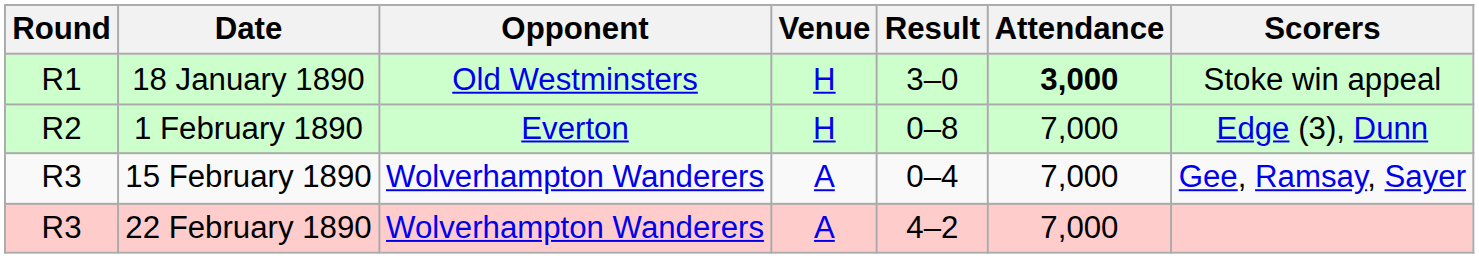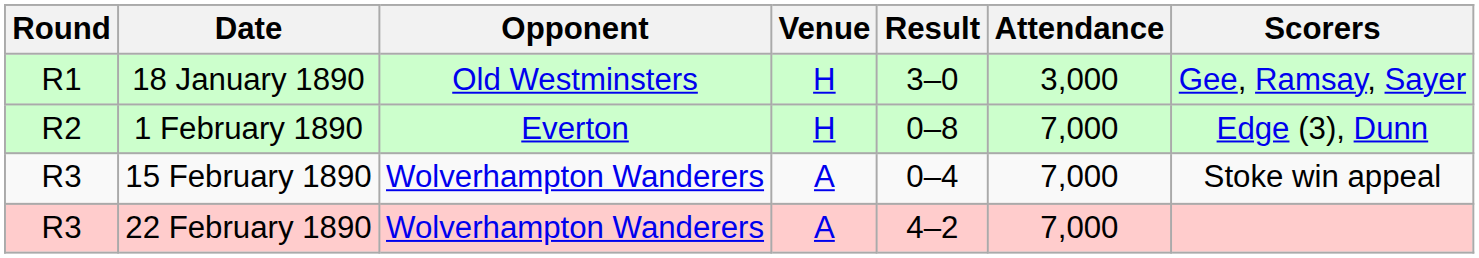18 January 1890 | Attendance: bold -> normal
18 January 1890 | Scorers: Stoke win appeal -> Gee, Ramsay, Sayer
15 February 1890 | Scorers: Gee, Ramsay, Sayer -> Stoke win appeal
